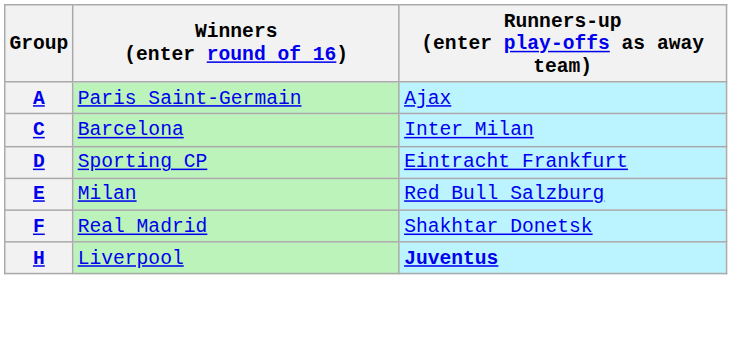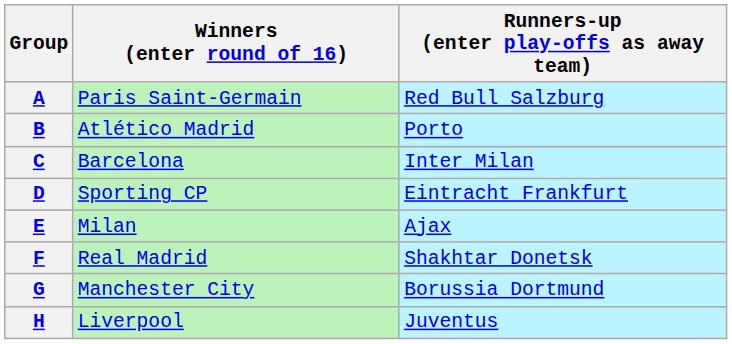A | Runners-up (enter play-offs as away team): Ajax -> Red Bull Salzburg
+ row: B | Atlético Madrid | Porto
E | Runners-up (enter play-offs as away team): Red Bull Salzburg -> Ajax
+ row: G | Manchester City | Borussia Dortmund
H | Runners-up (enter play-offs as away team): bold -> normal
